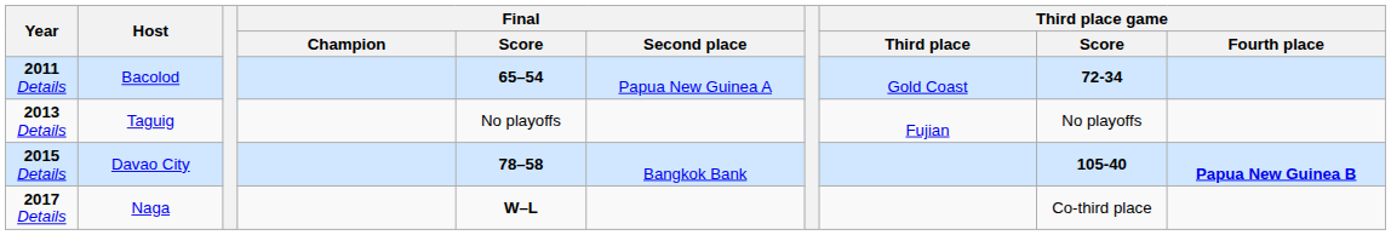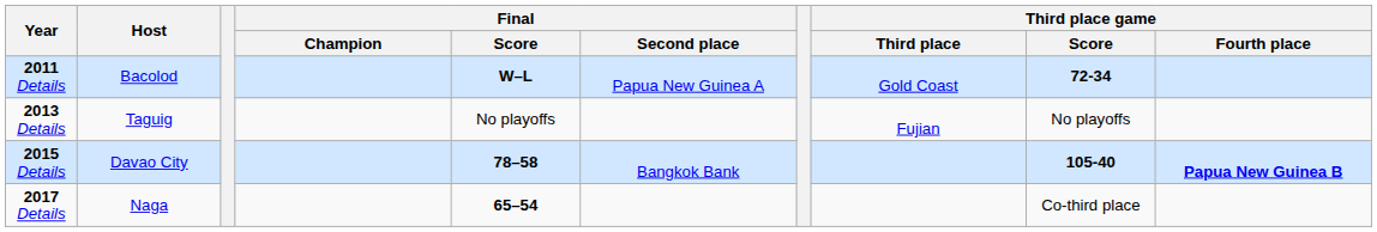2011 Details | Final / Score: 65–54 -> W–L
2017 Details | Final / Score: W–L -> 65–54
